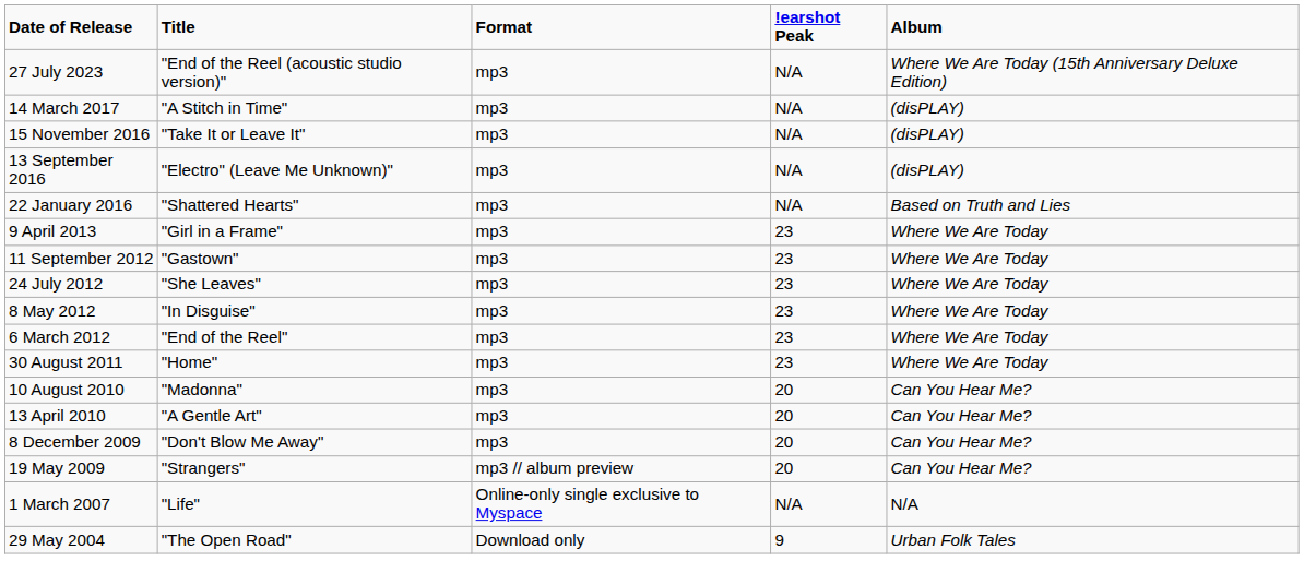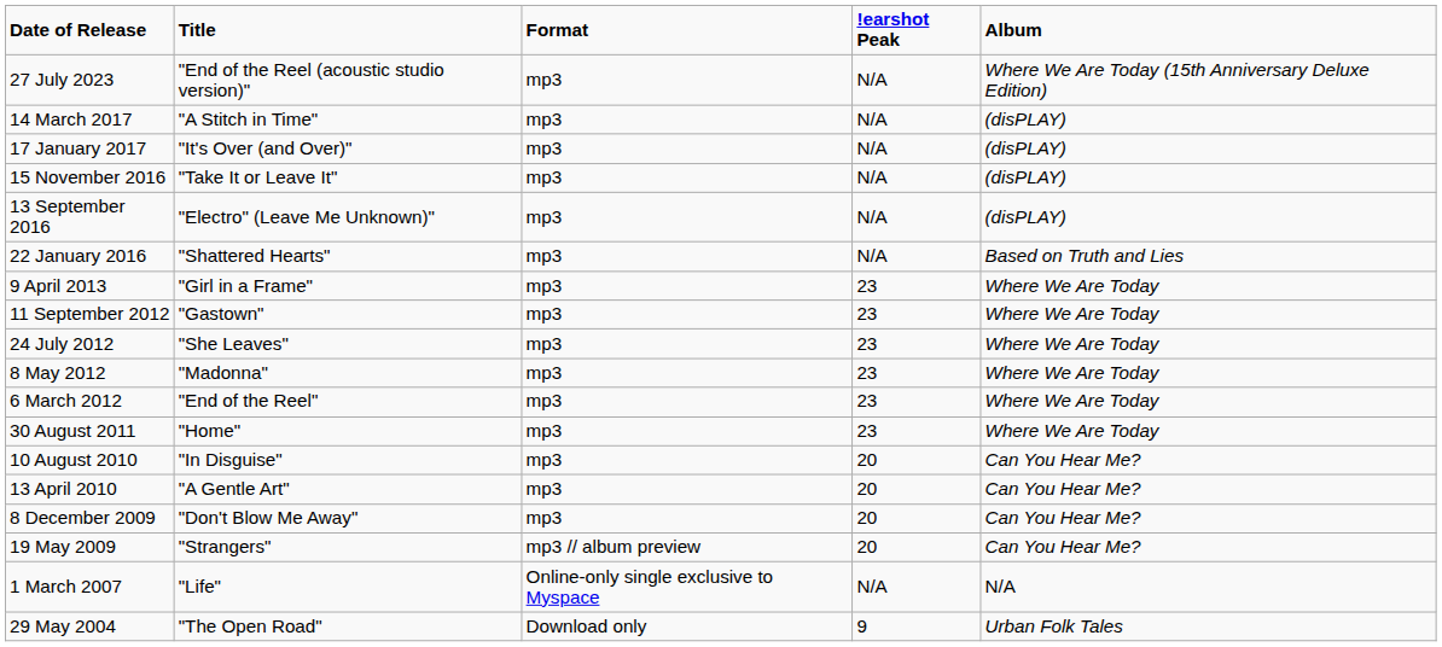+ row: 17 January 2017 | "It's Over (and Over)" | mp3 | N/A | (disPLAY)
8 May 2012 | Title: "In Disguise" -> "Madonna"
10 August 2010 | Title: "Madonna" -> "In Disguise"
